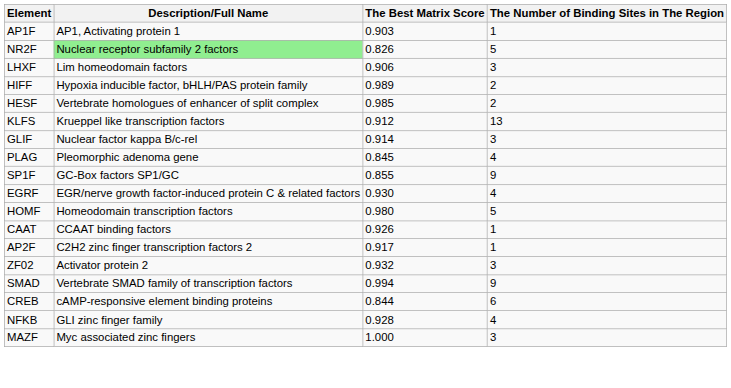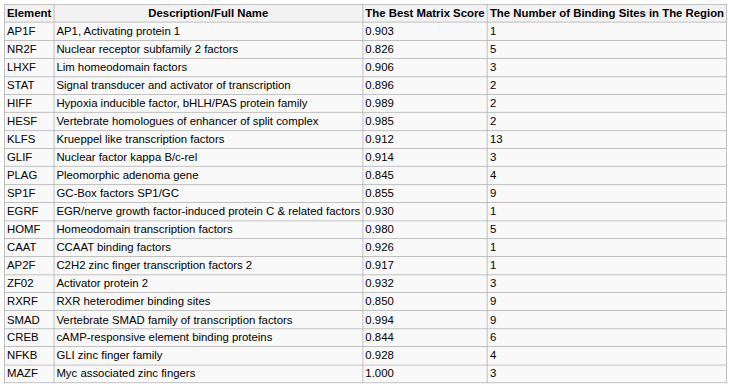NR2F | Description/Full Name: lightgreen background -> no background
+ row: STAT | Signal transducer and activator of transcription | 0.896 | 2
EGRF | The Number of Binding Sites in The Region: 4 -> 1
+ row: RXRF | RXR heterodimer binding sites | 0.850 | 9
